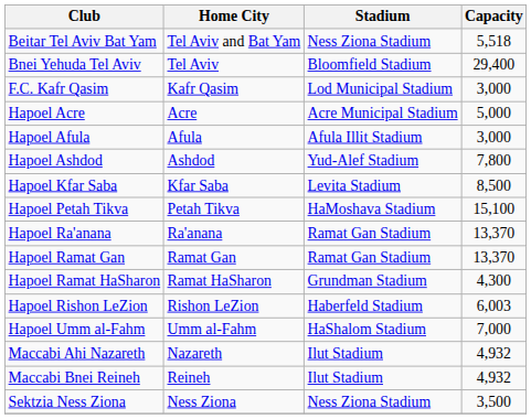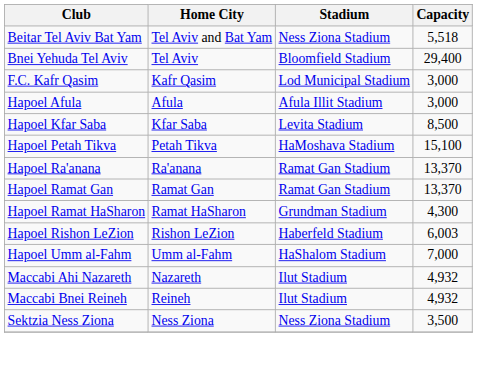- row: Hapoel Acre | Acre | Acre Municipal Stadium | 5,000
- row: Hapoel Ashdod | Ashdod | Yud-Alef Stadium | 7,800
